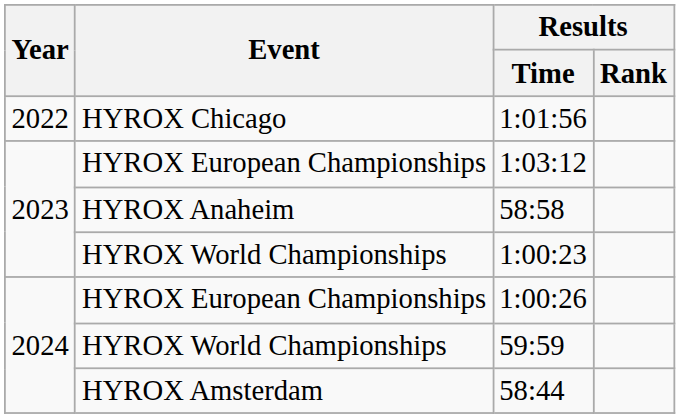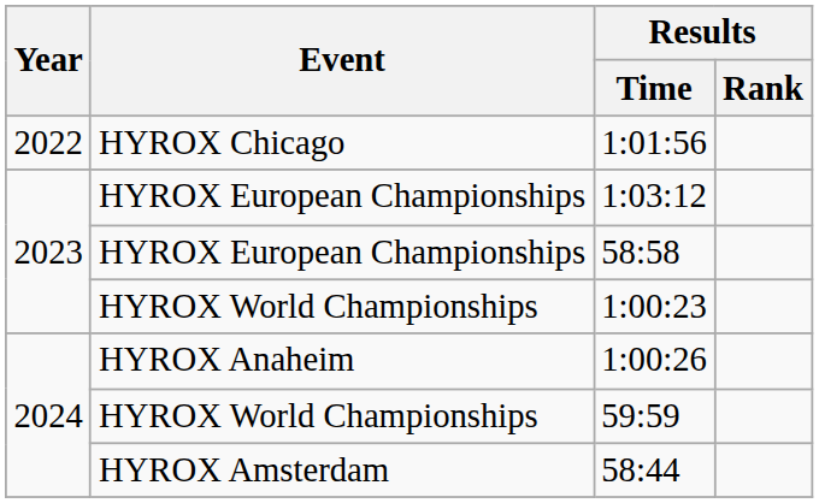58:58 | Event: HYROX Anaheim -> HYROX European Championships
1:00:26 | Event: HYROX European Championships -> HYROX Anaheim
